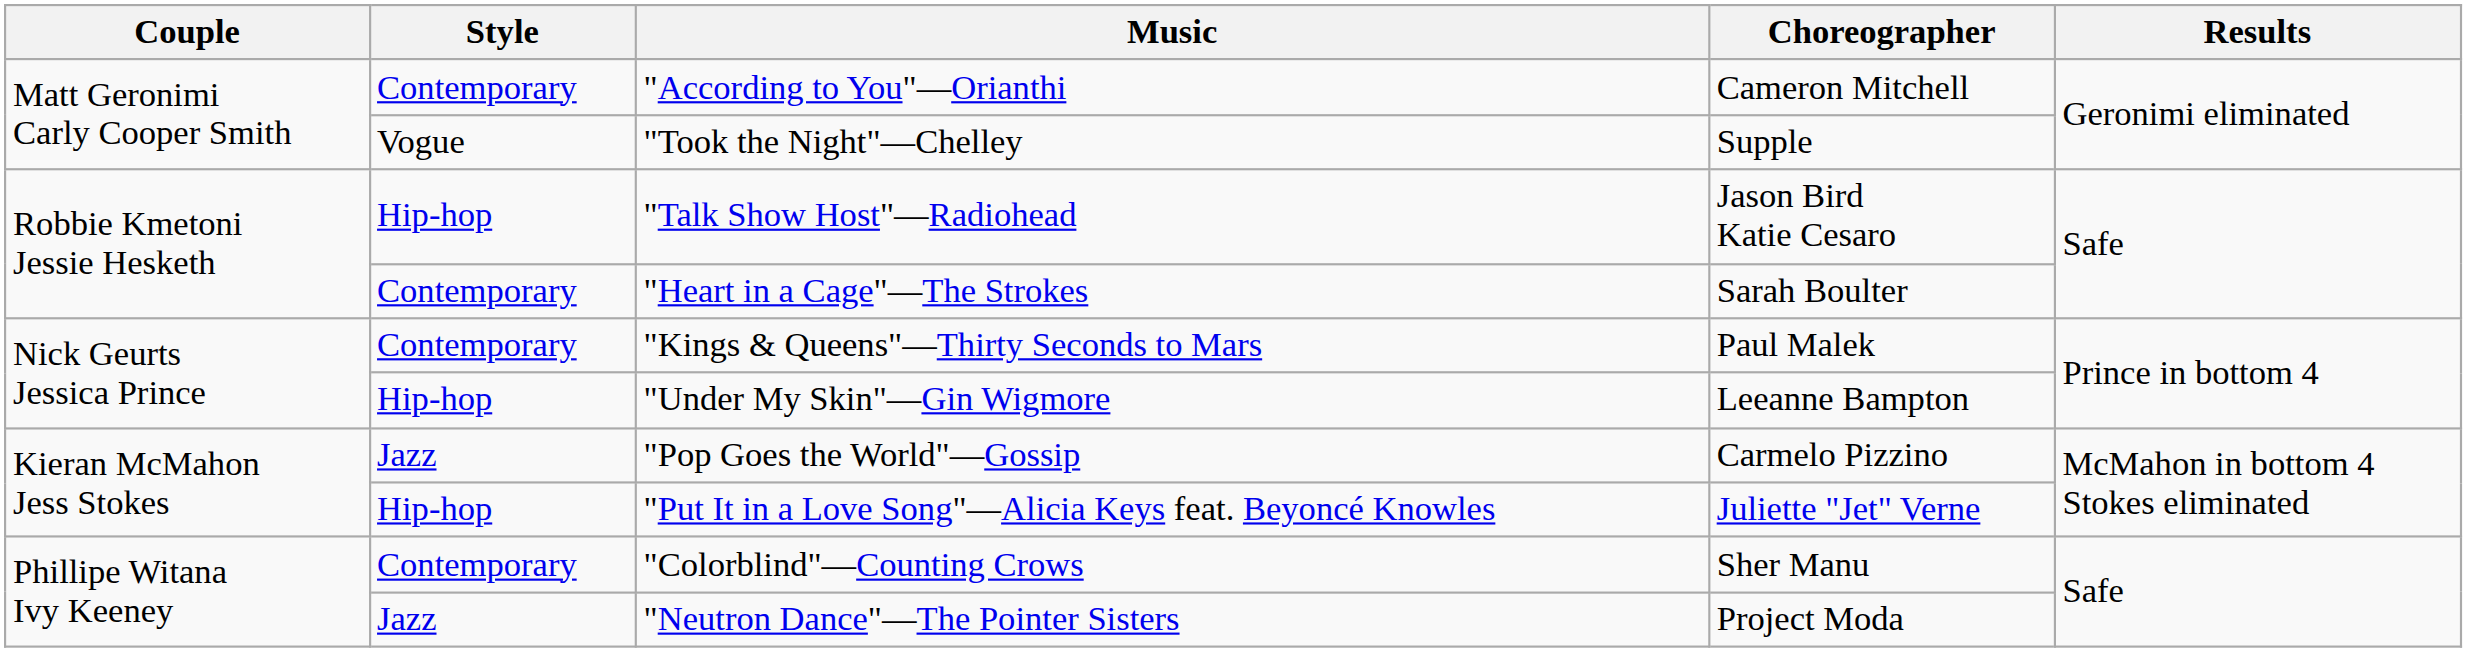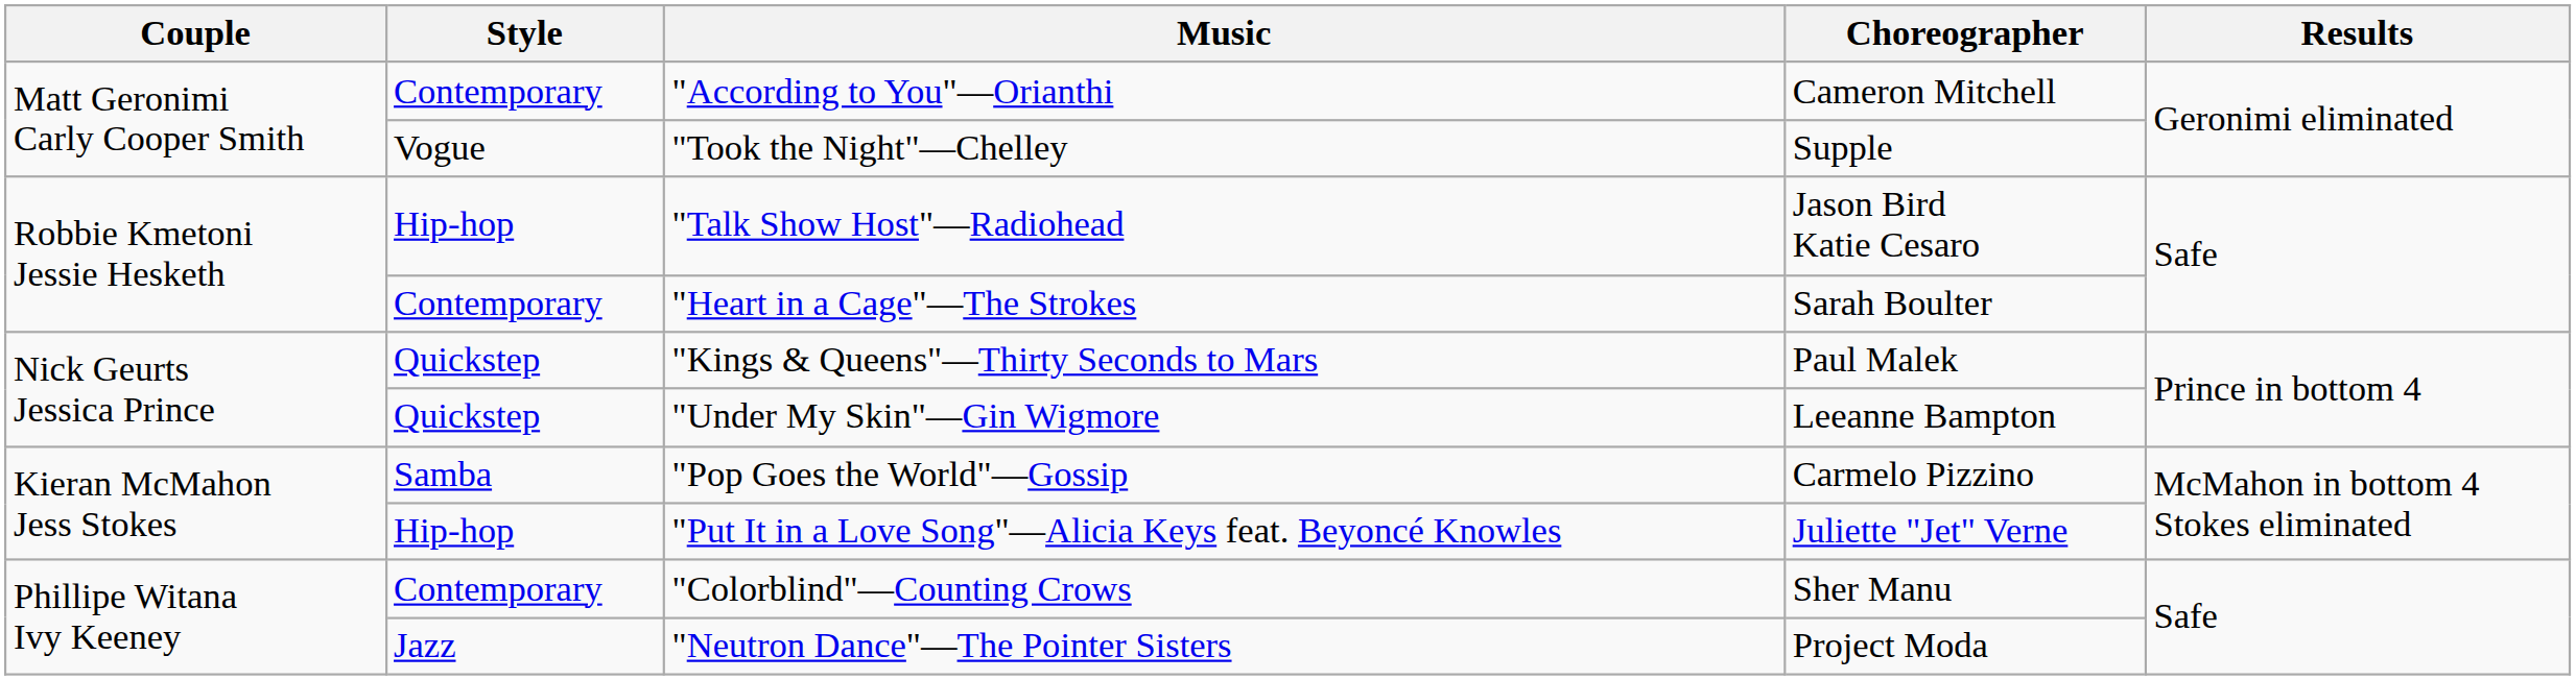"Kings & Queens"—Thirty Seconds to Mars | Style: Contemporary -> Quickstep
"Under My Skin"—Gin Wigmore | Style: Hip-hop -> Quickstep
"Pop Goes the World"—Gossip | Style: Jazz -> Samba
